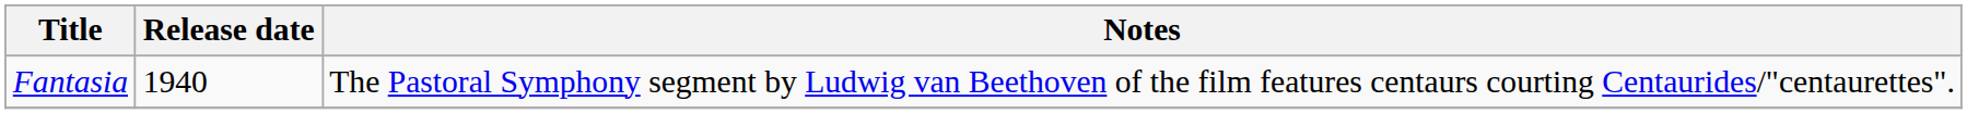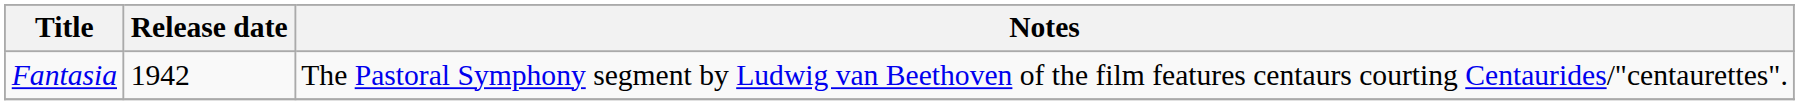Fantasia | Release date: 1940 -> 1942
